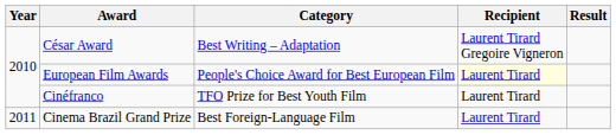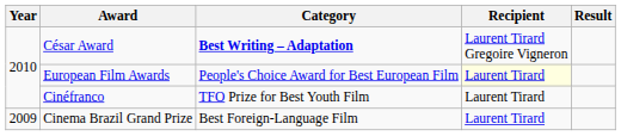César Award | Category: normal -> bold
Cinema Brazil Grand Prize | Year: 2011 -> 2009
